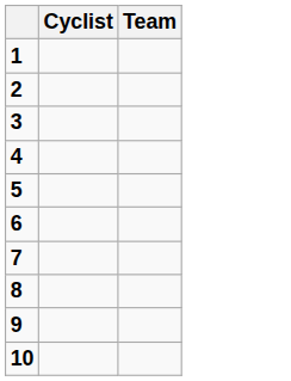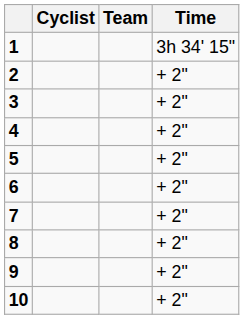+ column: Time | 3h 34' 15" | + 2" | + 2" | + 2" | + 2" | + 2" | + 2" | + 2" | + 2" | + 2"
